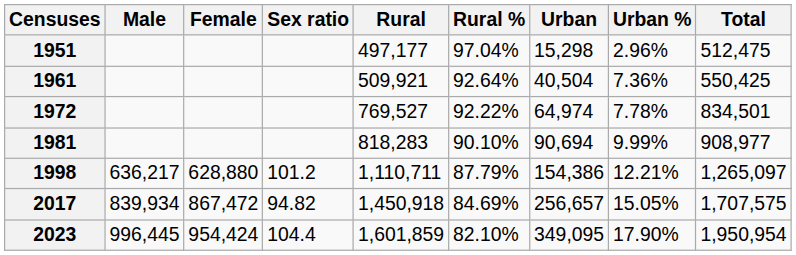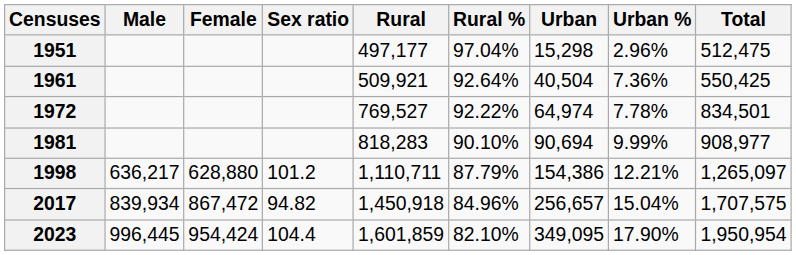2017 | Rural %: 84.69% -> 84.96%
2017 | Urban %: 15.05% -> 15.04%
